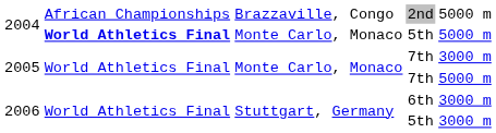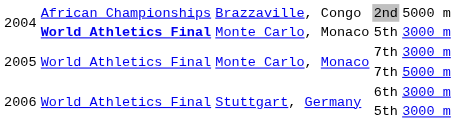2004 / 5th | column 5: 5000 m -> 3000 m
